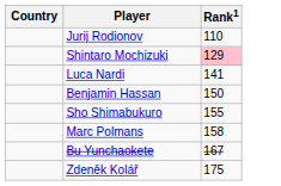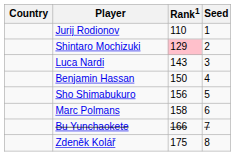+ column: Seed | 1 | 2 | 3 | 4 | 5 | 6 | 7 | 8
Luca Nardi | Rank1: 141 -> 143
Sho Shimabukuro | Rank1: 155 -> 156
Bu Yunchaokete | Rank1: 167 -> 166
